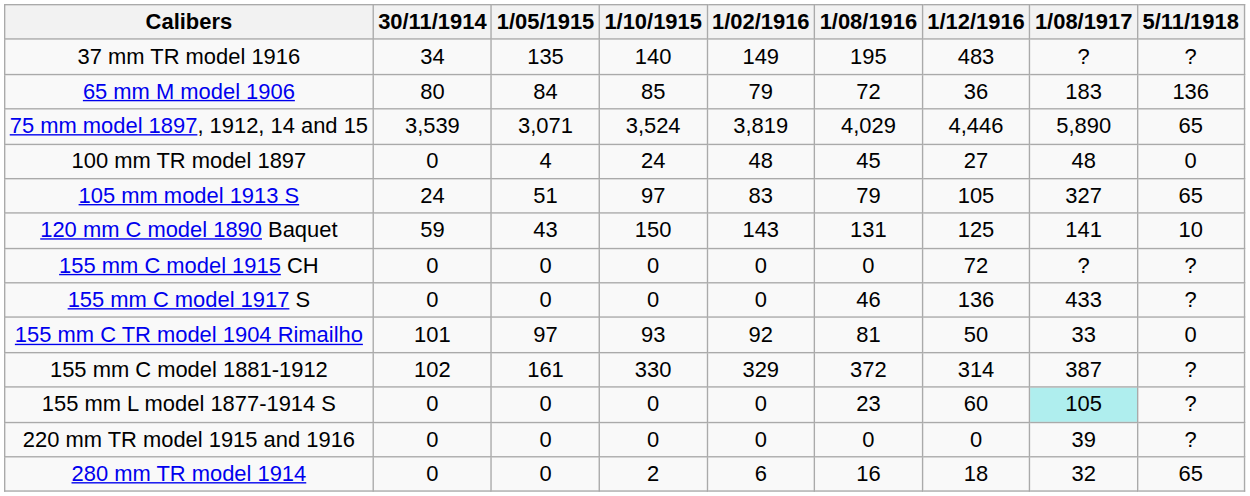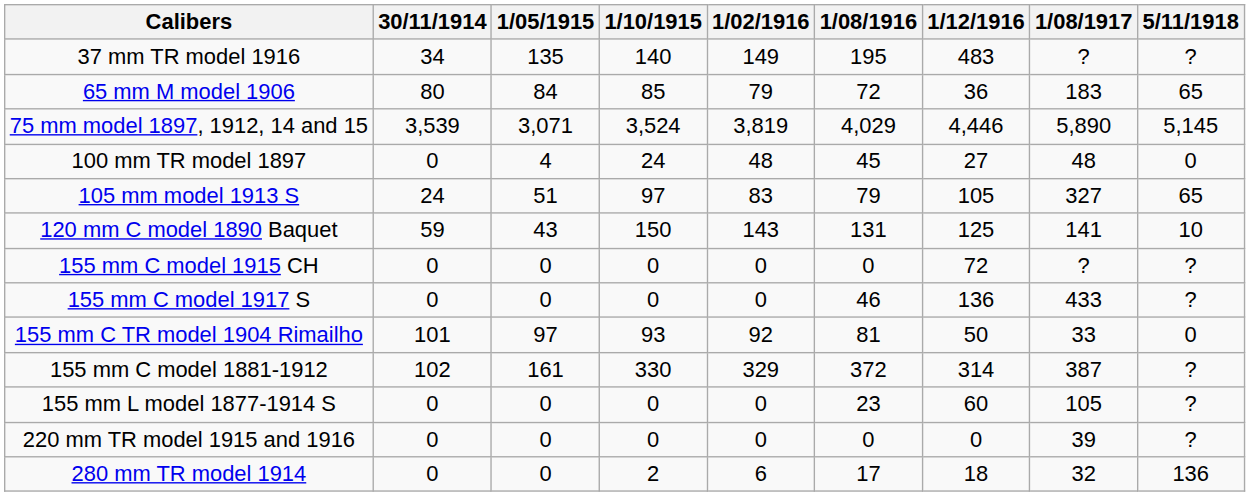65 mm M model 1906 | 5/11/1918: 136 -> 65
75 mm model 1897, 1912, 14 and 15 | 5/11/1918: 65 -> 5,145
155 mm L model 1877-1914 S | 1/08/1917: paleturquoise background -> no background
280 mm TR model 1914 | 1/08/1916: 16 -> 17
280 mm TR model 1914 | 5/11/1918: 65 -> 136
